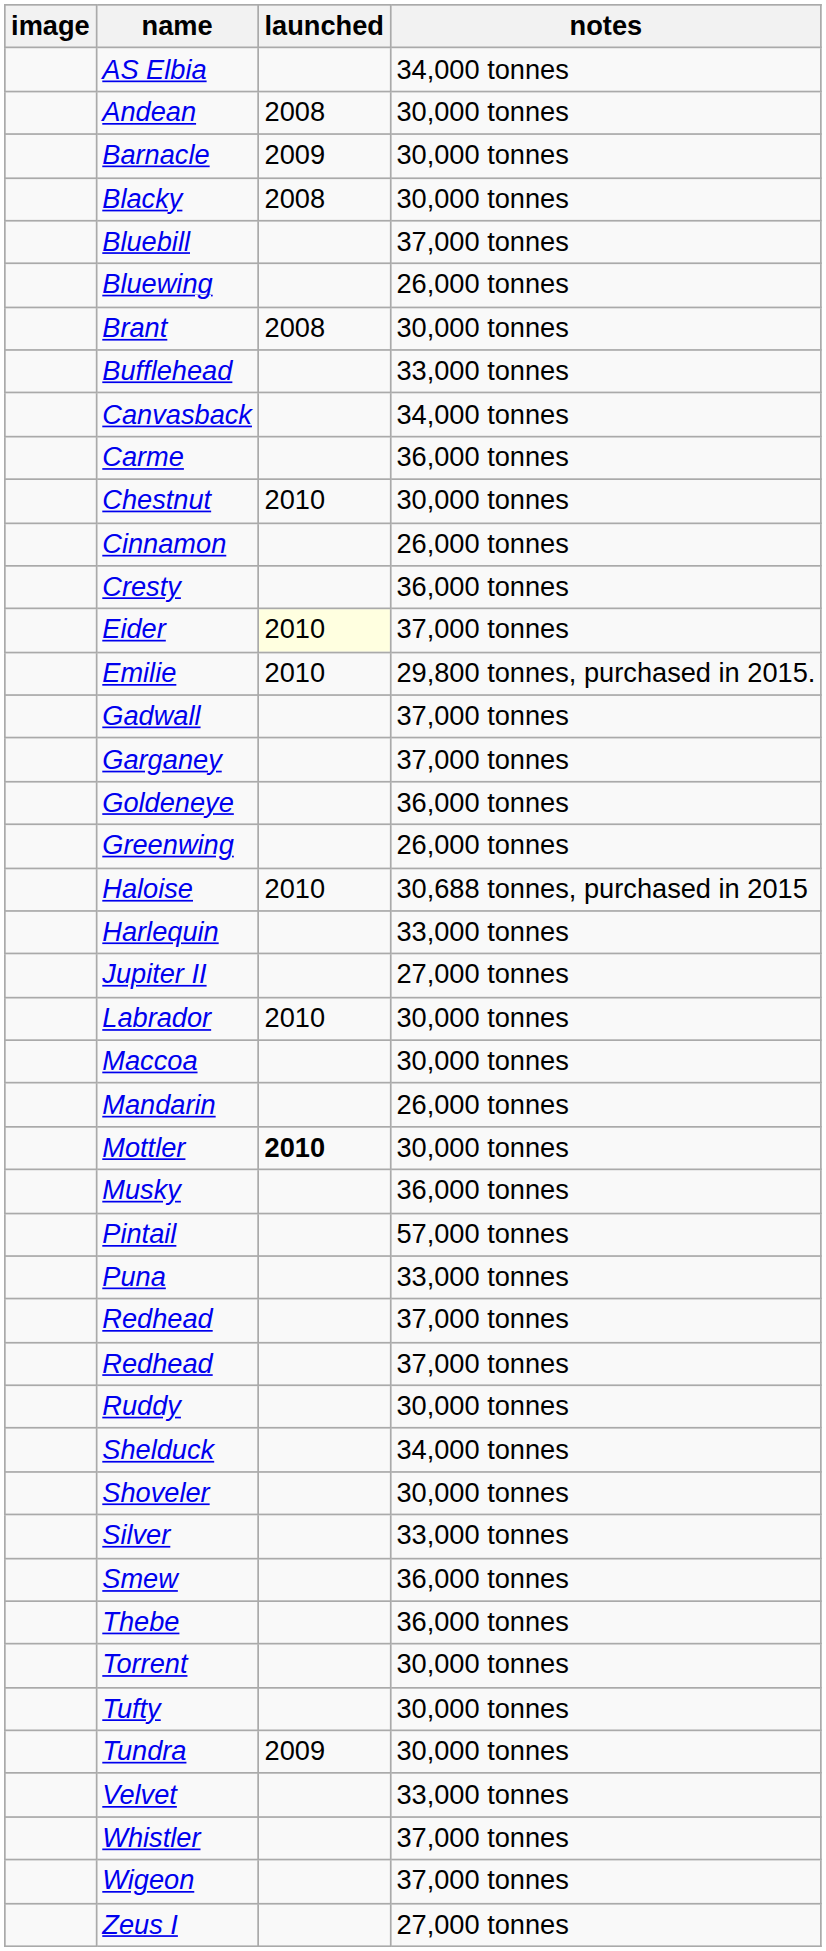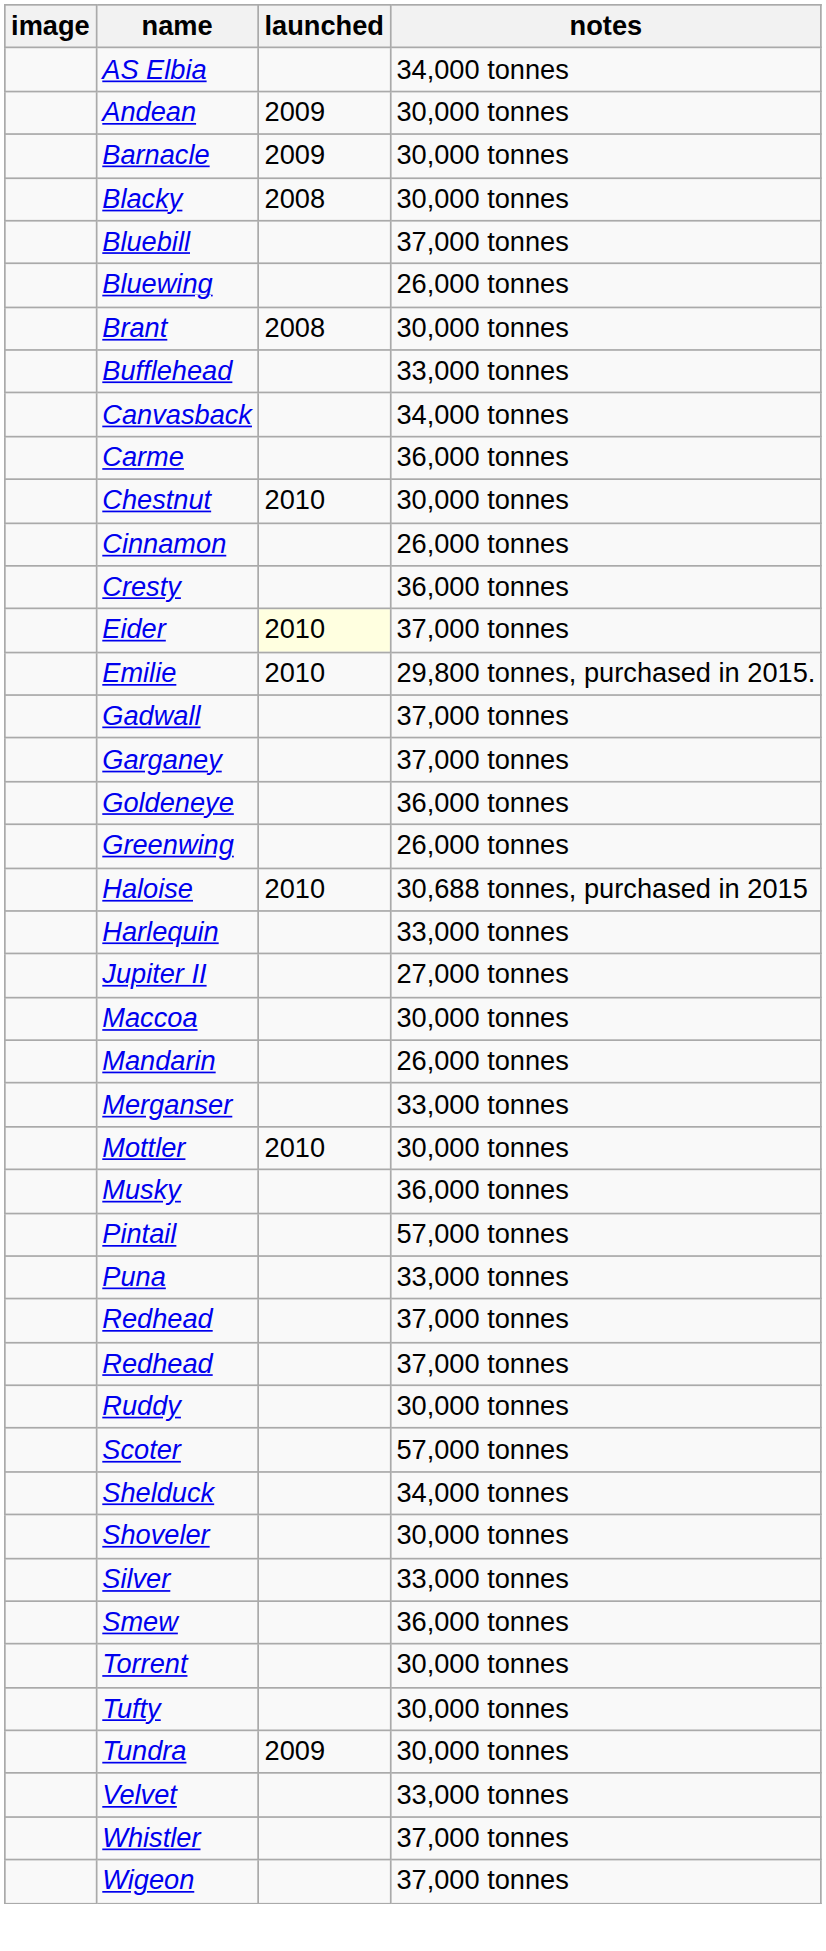Andean | launched: 2008 -> 2009
- row: Labrador | 2010 | 30,000 tonnes
+ row: Merganser | 33,000 tonnes
Mottler | launched: bold -> normal
+ row: Scoter | 57,000 tonnes
- row: Thebe | 36,000 tonnes
- row: Zeus I | 27,000 tonnes
